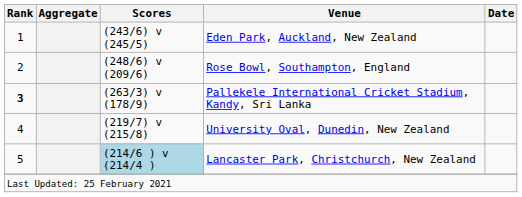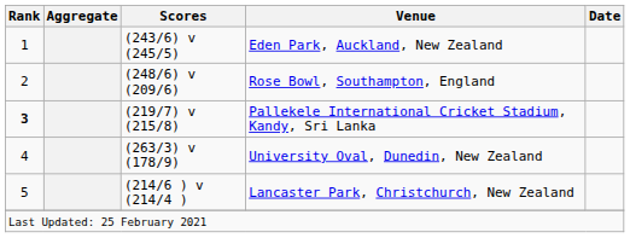Pallekele International Cricket Stadium, Kandy, Sri Lanka | Scores: (263/3) v (178/9) -> (219/7) v (215/8)
University Oval, Dunedin, New Zealand | Scores: (219/7) v (215/8) -> (263/3) v (178/9)
Lancaster Park, Christchurch, New Zealand | Scores: lightblue background -> no background
